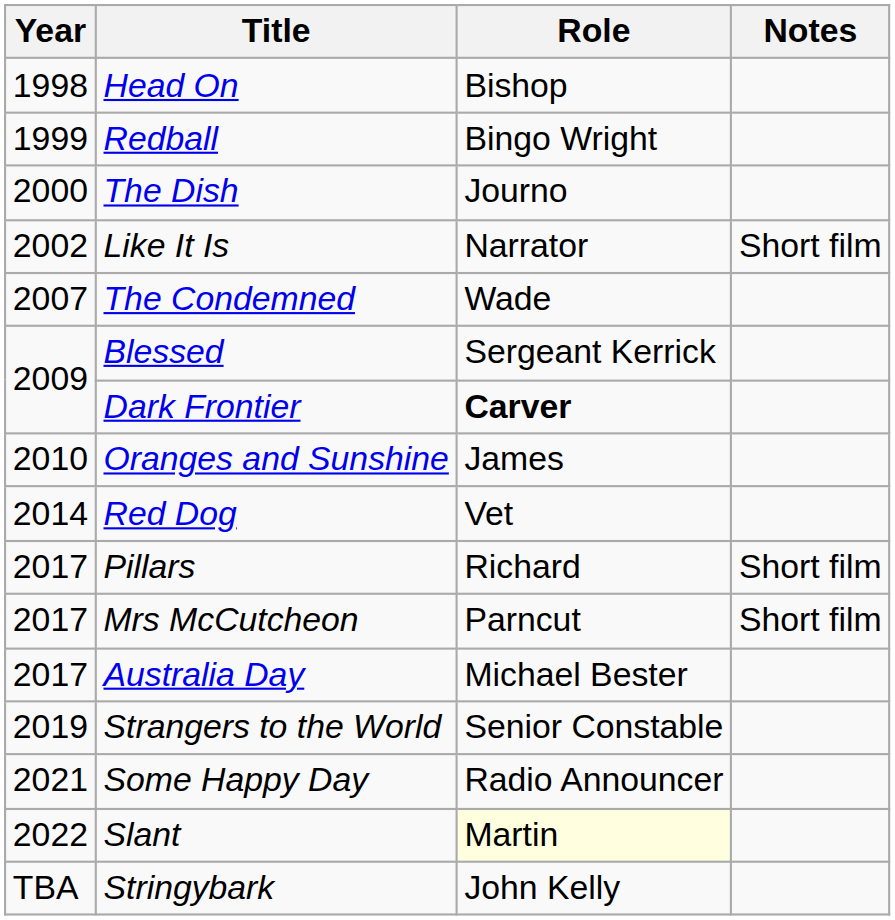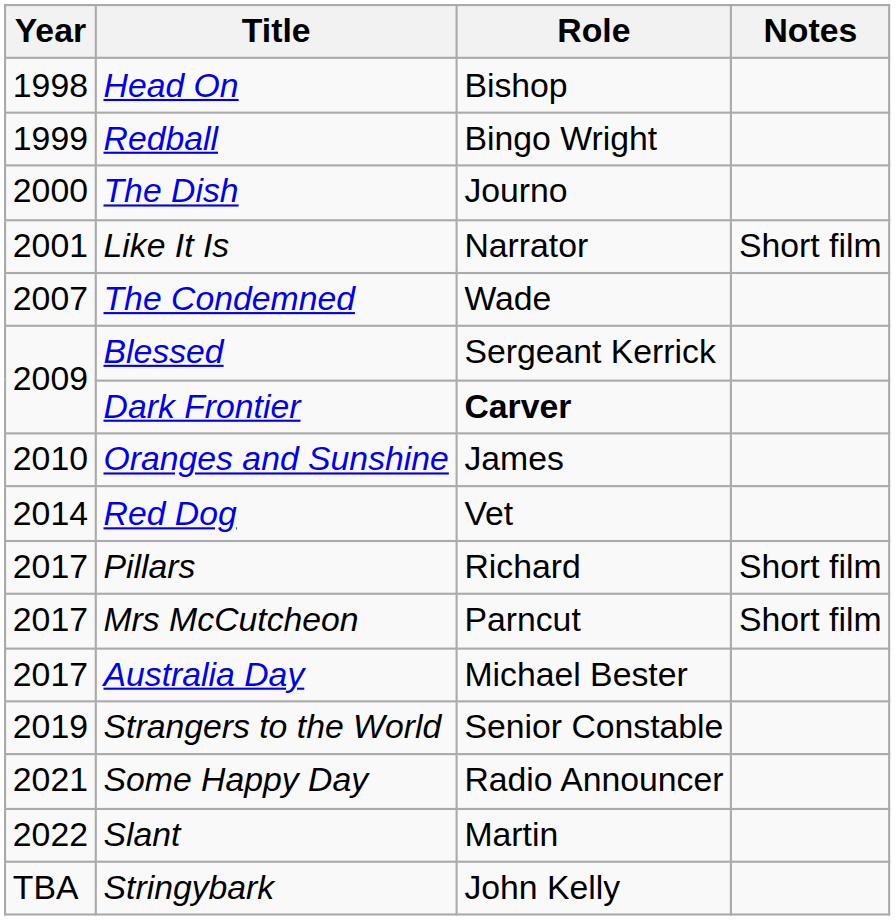Like It Is | Year: 2002 -> 2001
Slant | Role: lightyellow background -> no background
